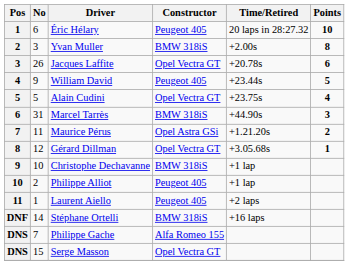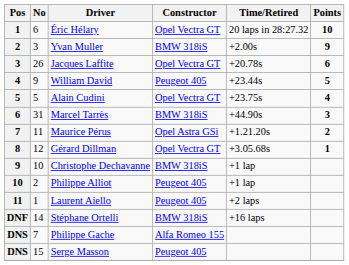Éric Hélary | Constructor: Peugeot 405 -> Opel Vectra GT
Yvan Muller | Points: 8 -> 9
Serge Masson | Constructor: Opel Vectra GT -> Peugeot 405
